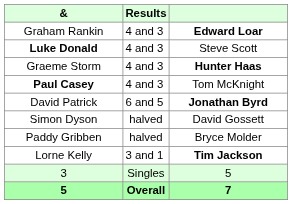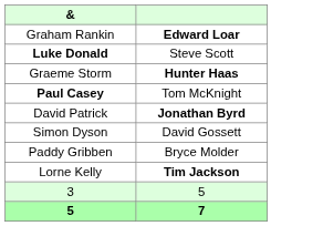- column: Results | 4 and 3 | 4 and 3 | 4 and 3 | 4 and 3 | 6 and 5 | halved | halved | 3 and 1 | Singles | Overall
